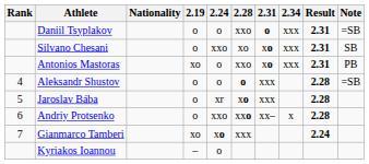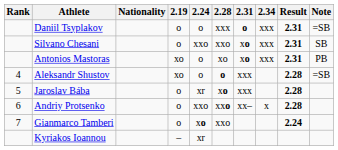Daniil Tsyplakov | 2.28: xxo -> xxx
Silvano Chesani | 2.28: xo -> xxo
Antonios Mastoras | 2.28: xxo -> xo
Aleksandr Shustov | 2.19: o -> xo
Gianmarco Tamberi | 2.19: xo -> o
Gianmarco Tamberi | 2.28: xxx -> xxo
Kyriakos Ioannou | 2.24: o -> xr
